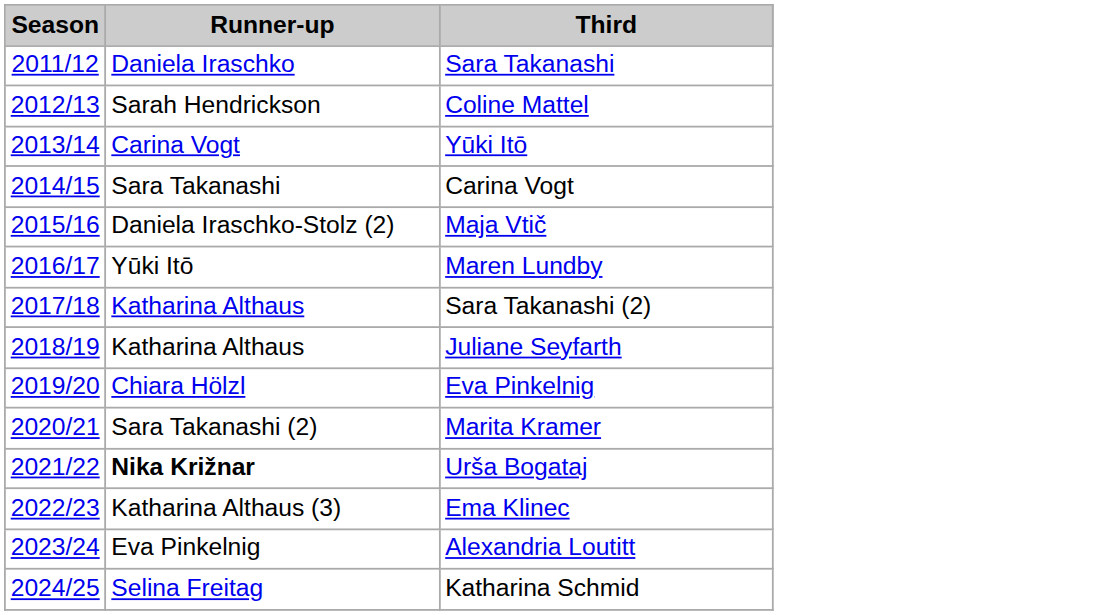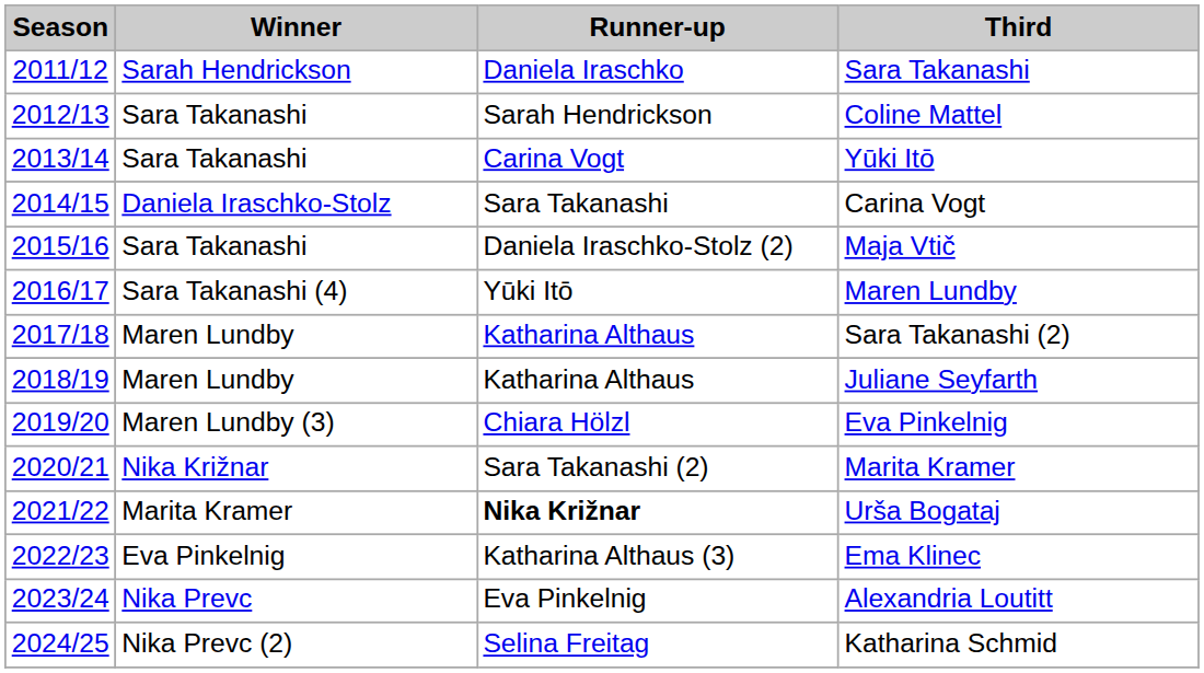+ column: Winner | Sarah Hendrickson | Sara Takanashi | Sara Takanashi | Daniela Iraschko-Stolz | Sara Takanashi | Sara Takanashi (4) | Maren Lundby | Maren Lundby | Maren Lundby (3) | Nika Križnar | Marita Kramer | Eva Pinkelnig | Nika Prevc | Nika Prevc (2)
